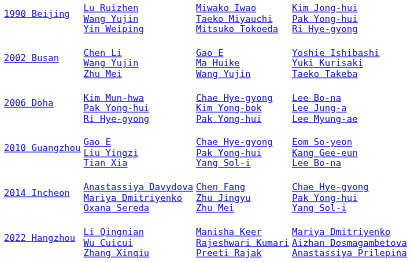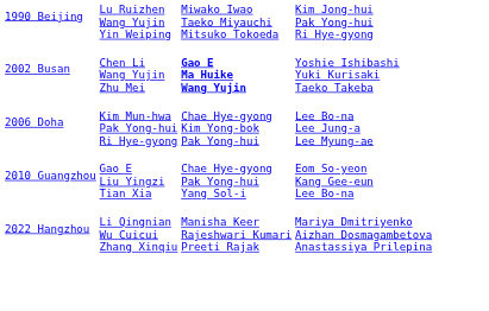2002 Busan | column 3: normal -> bold
- row: 2014 Incheon | Anastassiya Davydova Mariya Dmitriyenko Oxana Sereda | Chen Fang Zhu Jingyu Zhu Mei | Chae Hye-gyong Pak Yong-hui Yang Sol-i
